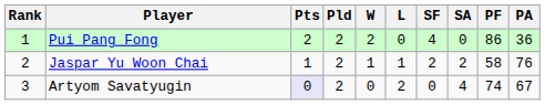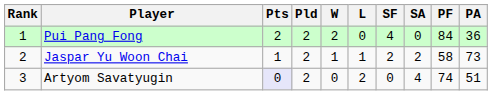Pui Pang Fong | PF: 86 -> 84
Jaspar Yu Woon Chai | PA: 76 -> 73
Artyom Savatyugin | PA: 67 -> 51
